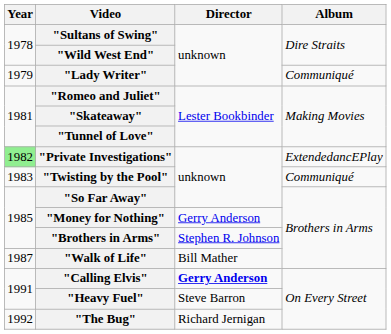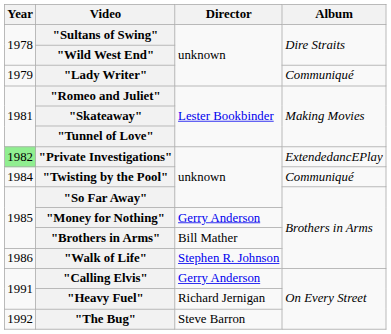"Twisting by the Pool" | Year: 1983 -> 1984
"Brothers in Arms" | Director: Stephen R. Johnson -> Bill Mather
"Walk of Life" | Year: 1987 -> 1986
"Walk of Life" | Director: Bill Mather -> Stephen R. Johnson
"Calling Elvis" | Director: bold -> normal
"Heavy Fuel" | Director: Steve Barron -> Richard Jernigan
"The Bug" | Director: Richard Jernigan -> Steve Barron
